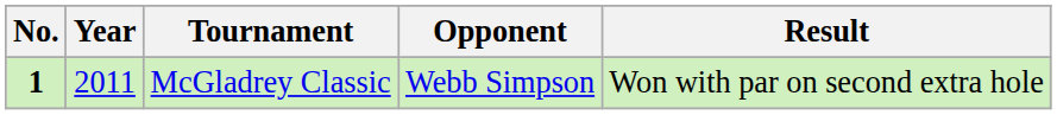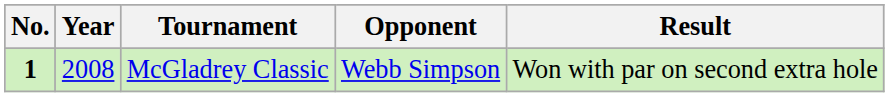McGladrey Classic | Year: 2011 -> 2008
